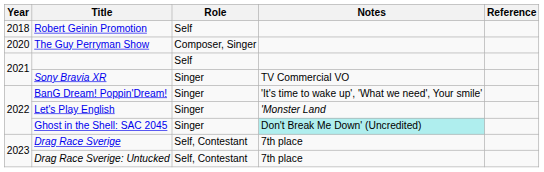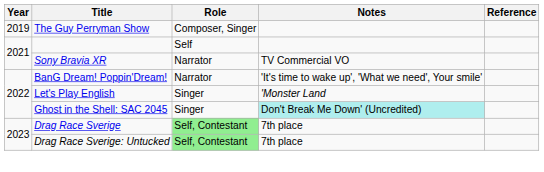- row: 2018 | Robert Geinin Promotion | Self
The Guy Perryman Show | Year: 2020 -> 2019
Sony Bravia XR | Role: Singer -> Narrator
BanG Dream! Poppin'Dream! | Role: Singer -> Narrator
Drag Race Sverige | Role: no background -> lightgreen background
Drag Race Sverige: Untucked | Role: no background -> lightgreen background
